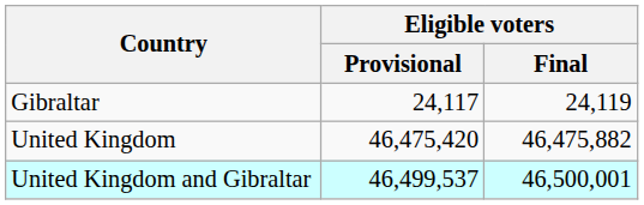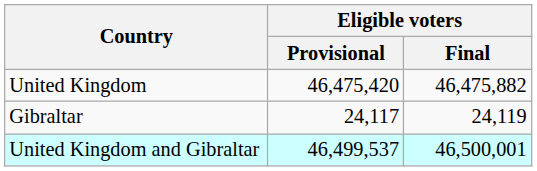rows swapped: United Kingdom <-> Gibraltar
